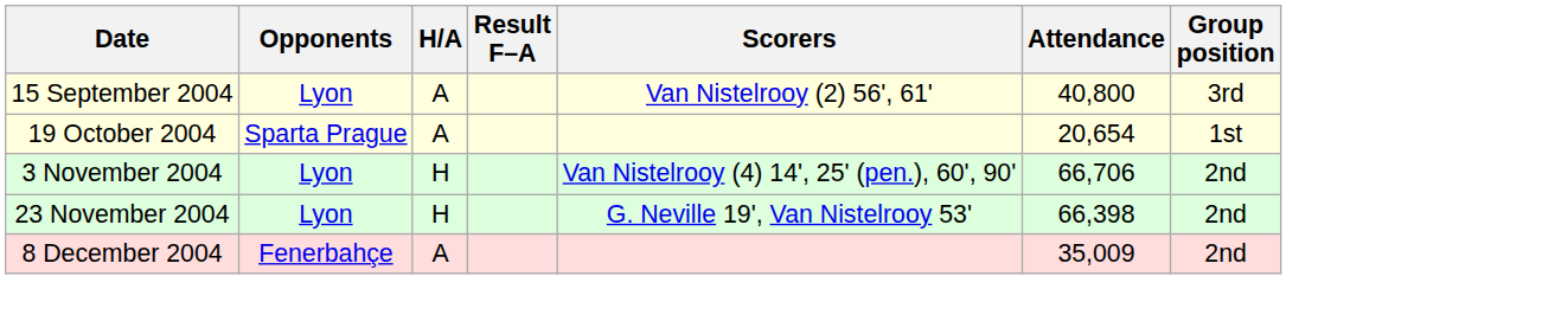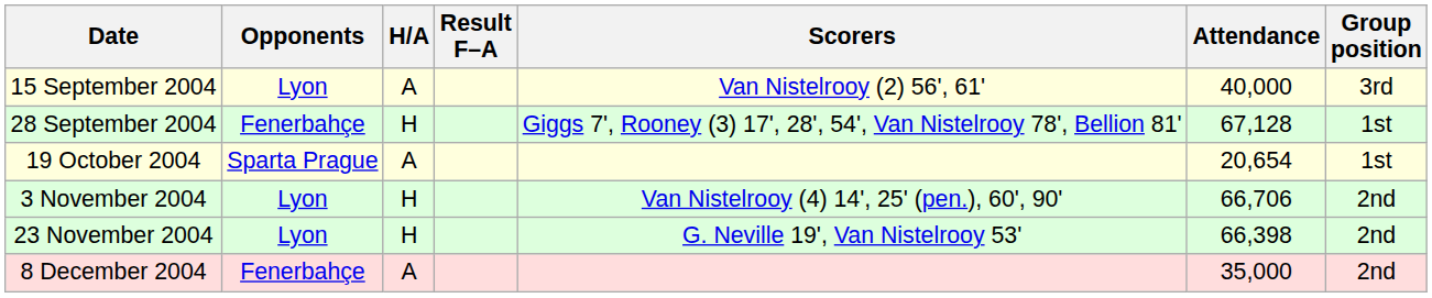15 September 2004 | Attendance: 40,800 -> 40,000
+ row: 28 September 2004 | Fenerbahçe | H | Giggs 7', Rooney (3) 17', 28', 54', Van Nistelrooy 78', Bellion 81' | 67,128 | 1st
8 December 2004 | Attendance: 35,009 -> 35,000
